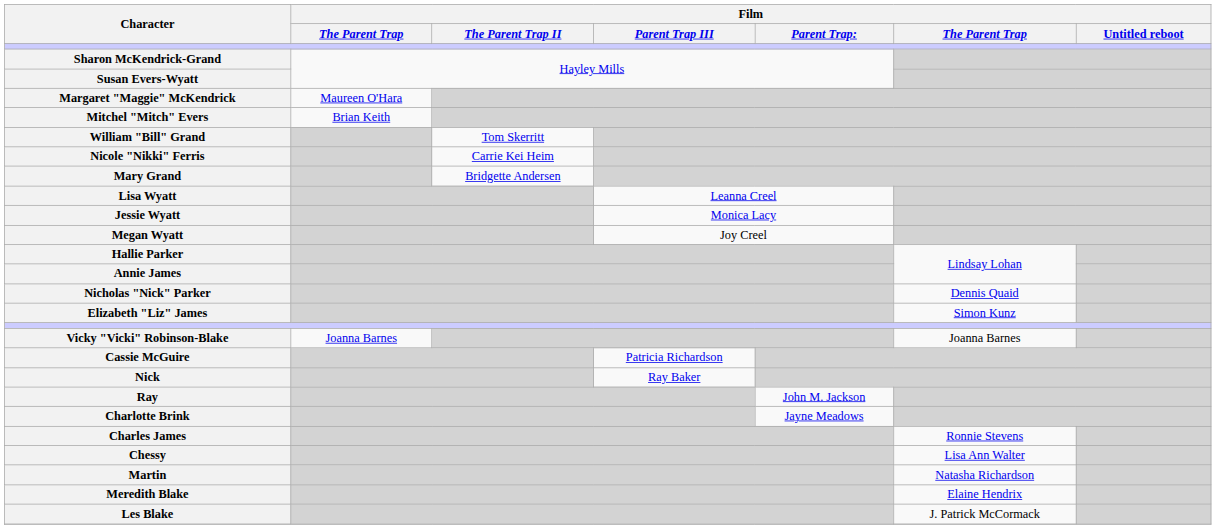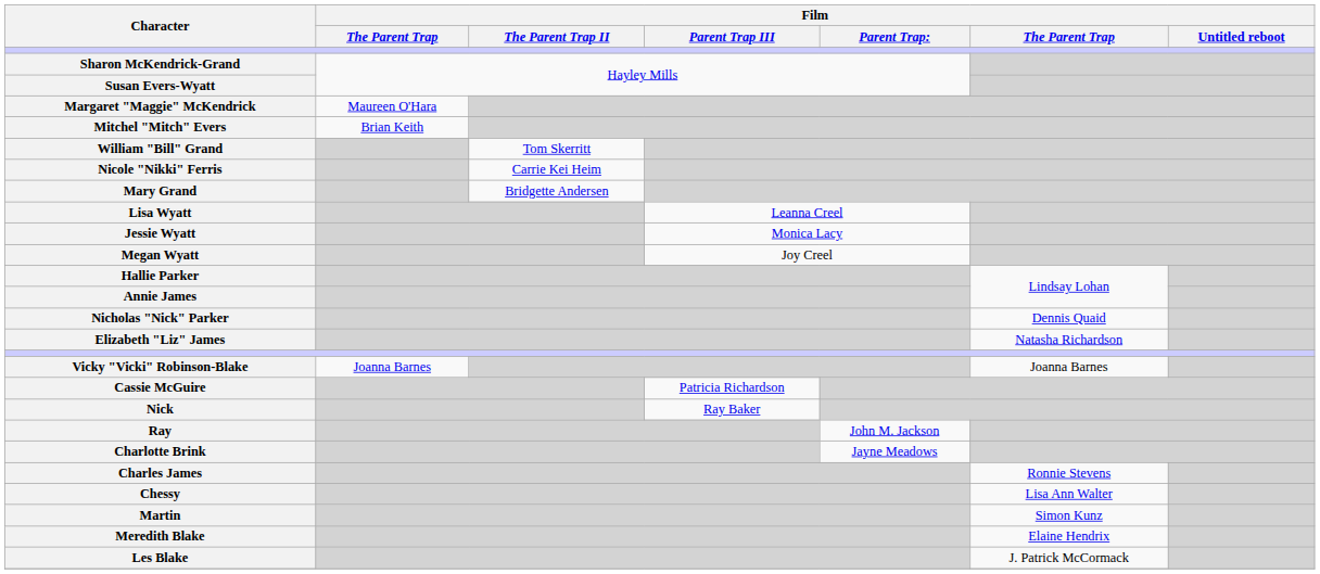Elizabeth "Liz" James | column 6: Simon Kunz -> Natasha Richardson
Martin | column 6: Natasha Richardson -> Simon Kunz
